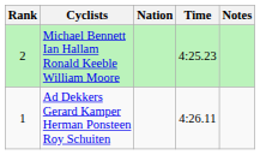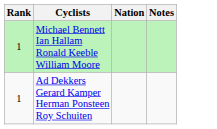- column: Time | 4:25.23 | 4:26.11
Michael Bennett Ian Hallam Ronald Keeble William Moore | Rank: 2 -> 1
